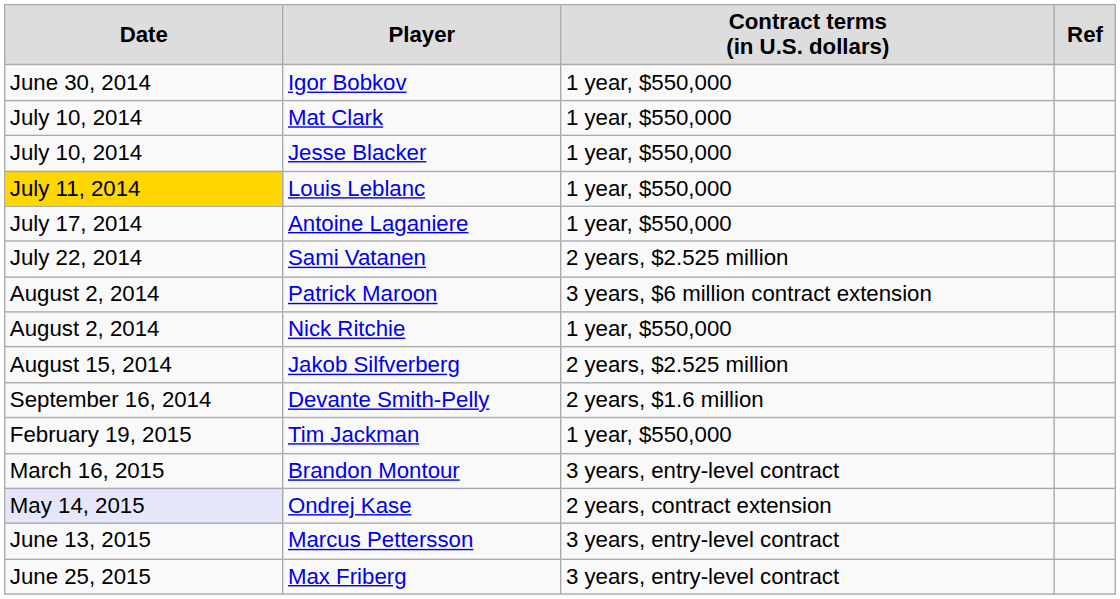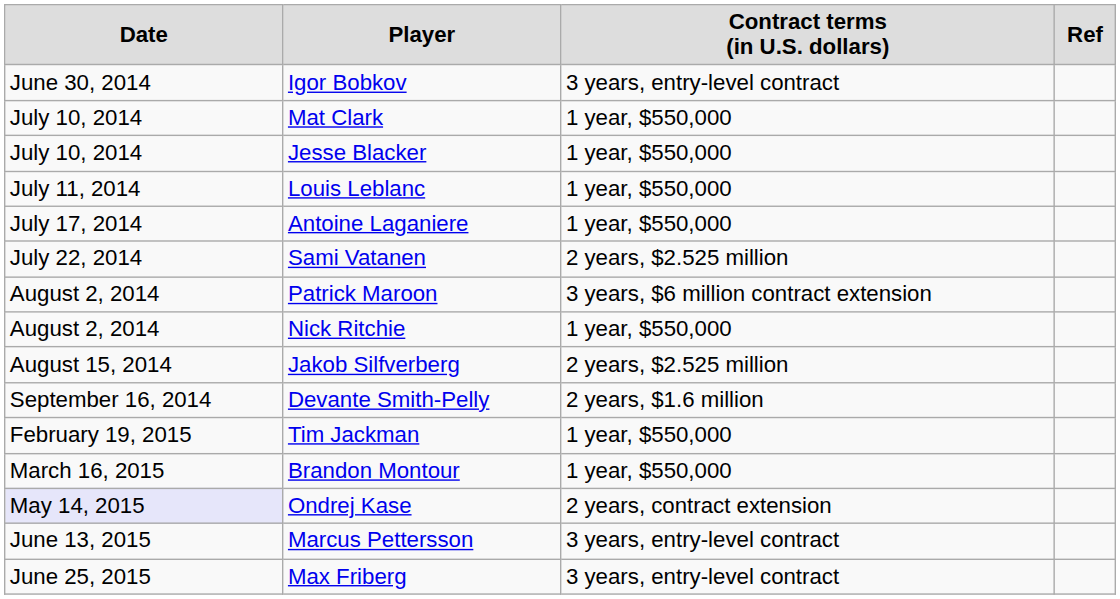Igor Bobkov | column 3: 1 year, $550,000 -> 3 years, entry-level contract
Louis Leblanc | column 1: gold background -> no background
Brandon Montour | column 3: 3 years, entry-level contract -> 1 year, $550,000
